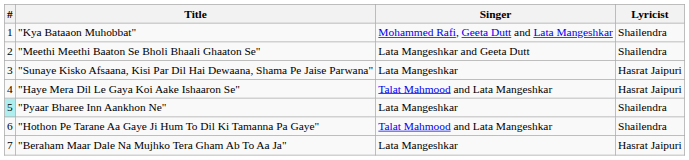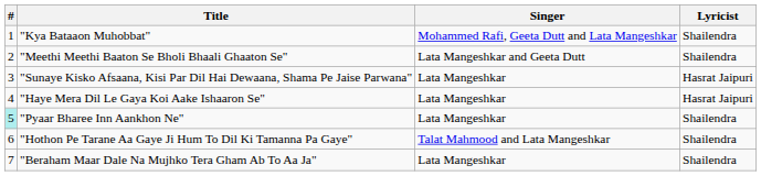"Haye Mera Dil Le Gaya Koi Aake Ishaaron Se" | Singer: Talat Mahmood and Lata Mangeshkar -> Lata Mangeshkar
"Beraham Maar Dale Na Mujhko Tera Gham Ab To Aa Ja" | Lyricist: Hasrat Jaipuri -> Shailendra
